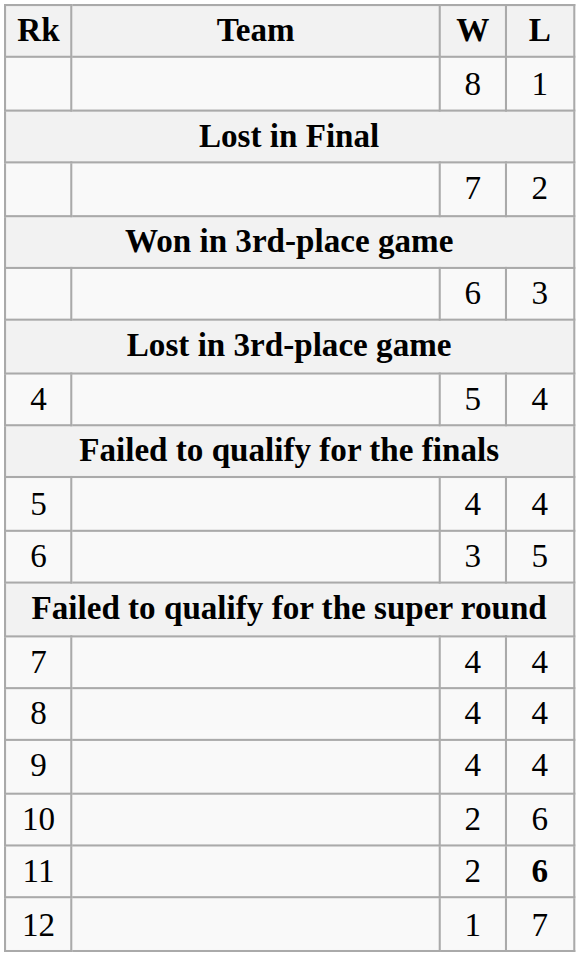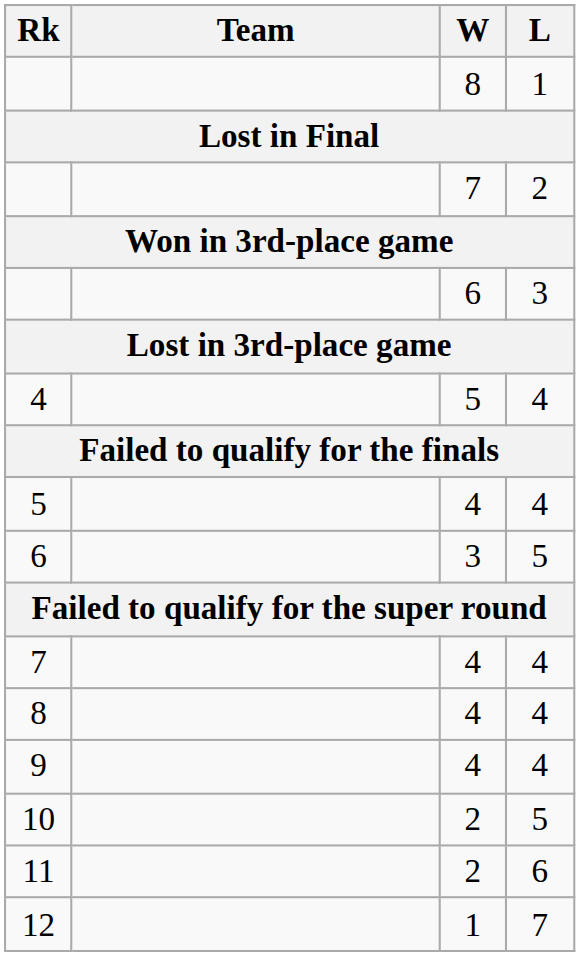10 | L: 6 -> 5
11 | L: bold -> normal
